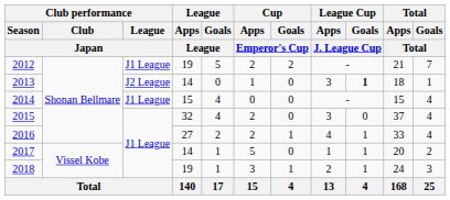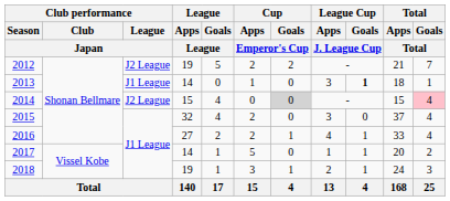2012 | Club performance / League / Japan: J1 League -> J2 League
2013 | Club performance / League / Japan: J2 League -> J1 League
2014 | Club performance / League / Japan: J1 League -> J2 League
2014 | Cup / Goals / Emperor's Cup: no background -> lightgrey background
2014 | Total / Goals / Total: no background -> pink background
